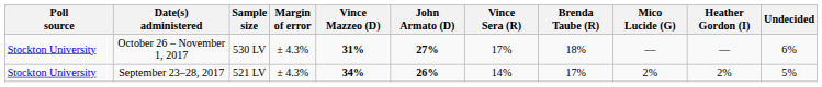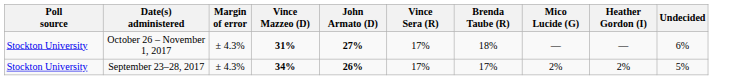- column: Sample size | 530 LV | 521 LV
September 23–28, 2017 | Vince Sera (R): 14% -> 17%
